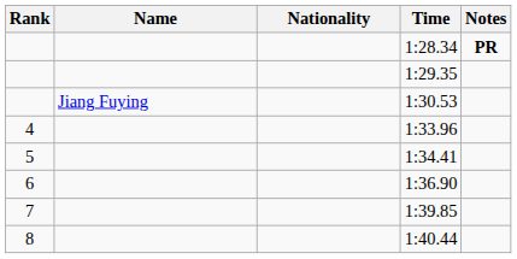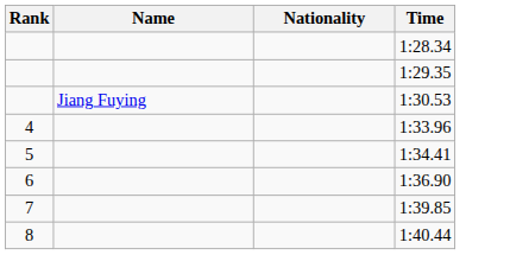- column: Notes | PR
